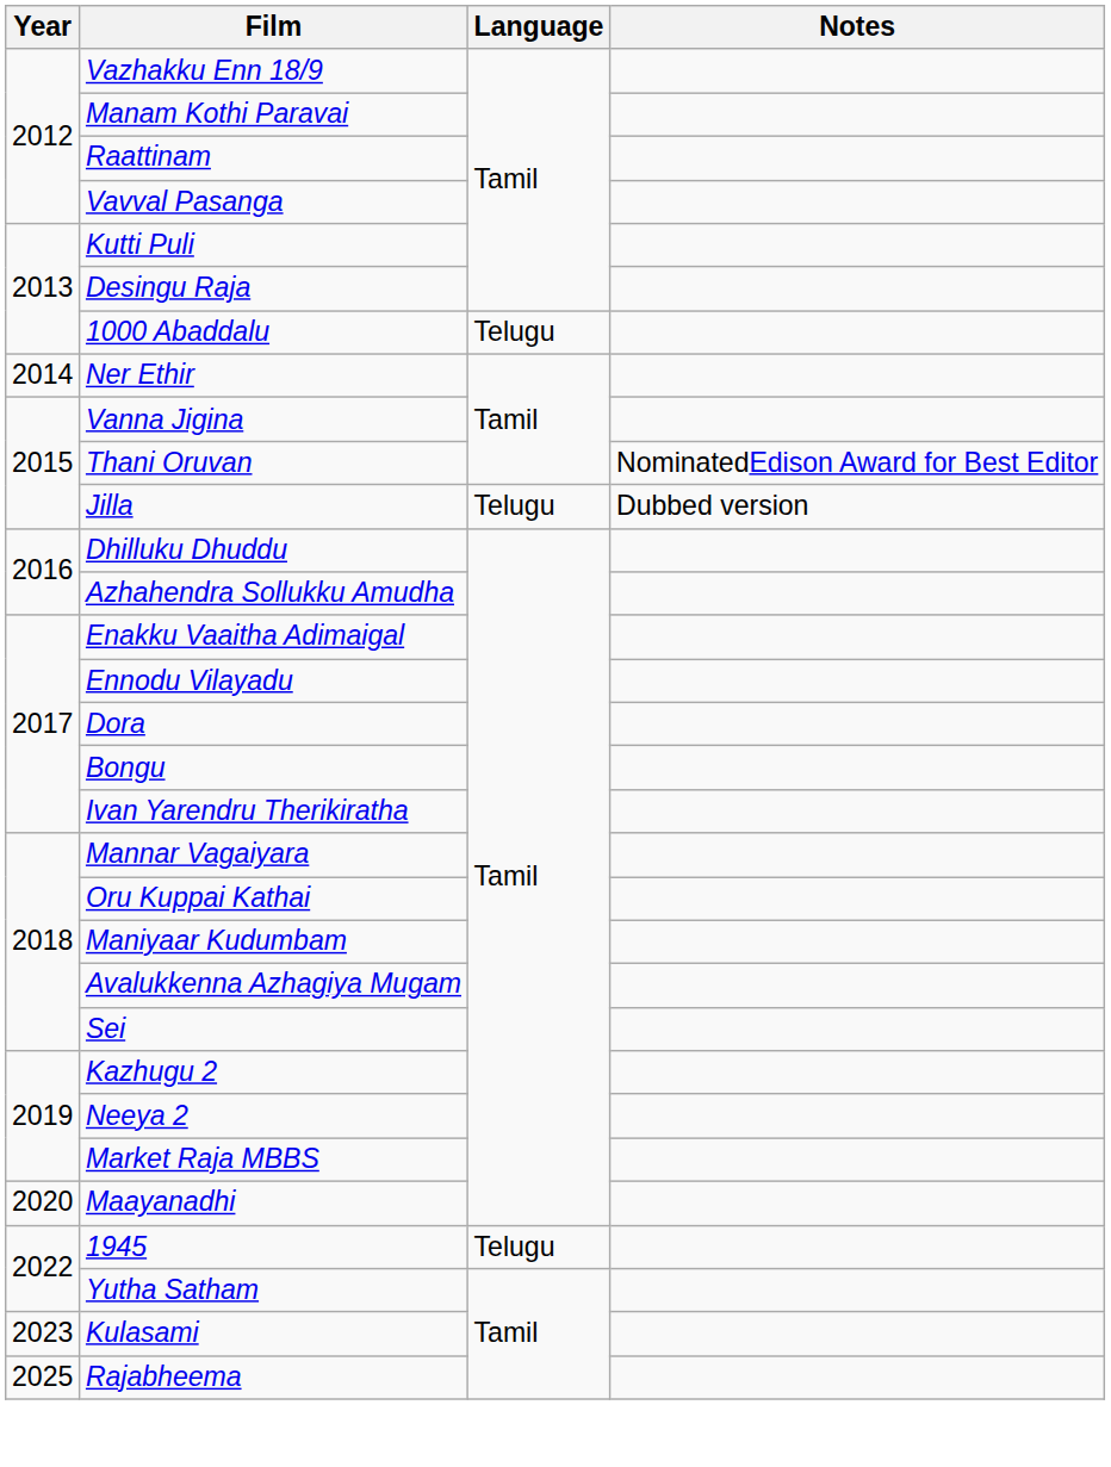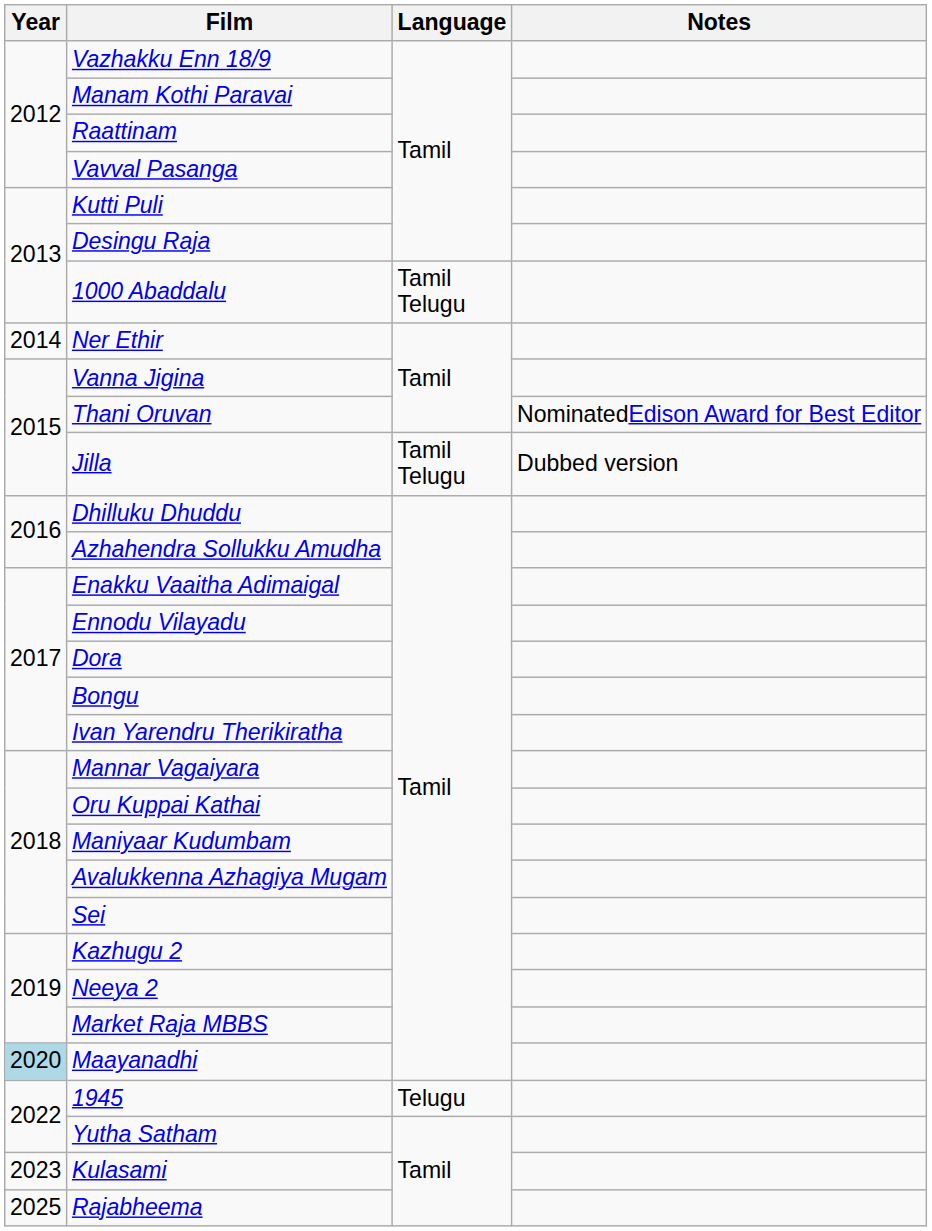1000 Abaddalu | Language: Telugu -> Tamil Telugu
Jilla | Language: Telugu -> Tamil Telugu
Maayanadhi | Year: no background -> lightblue background
